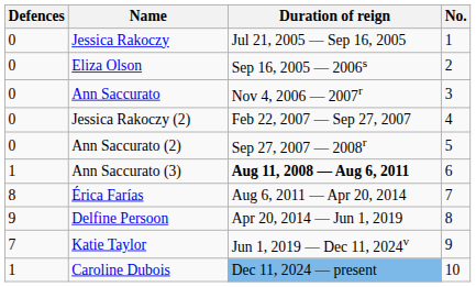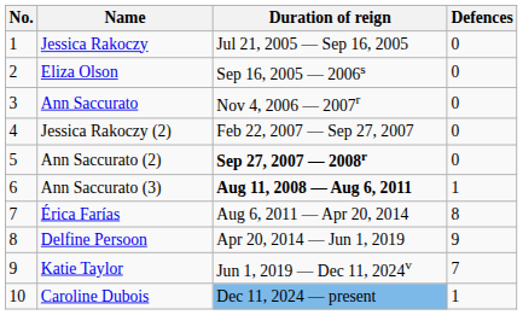columns swapped: No. <-> Defences
Ann Saccurato (2) | Duration of reign: normal -> bold
